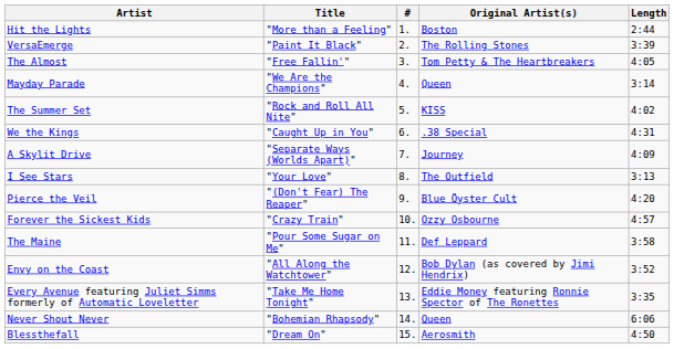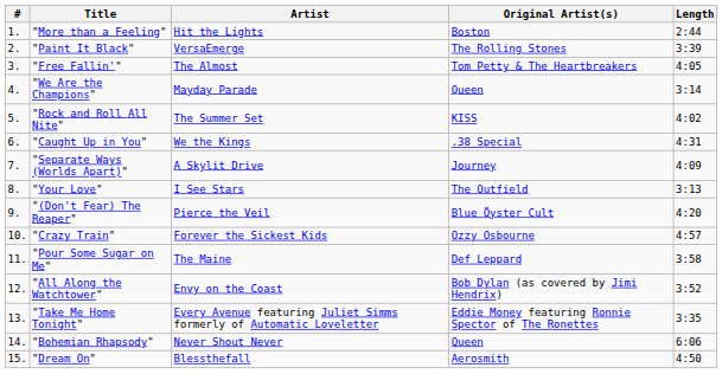columns swapped: # <-> Artist
